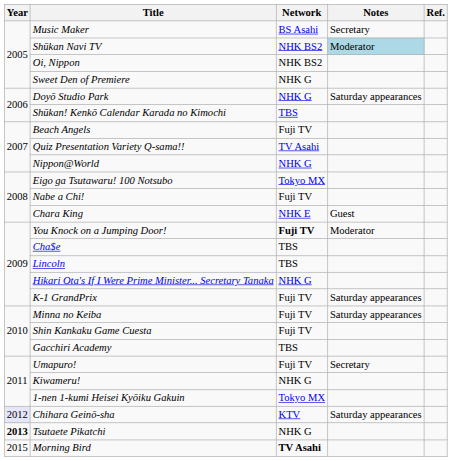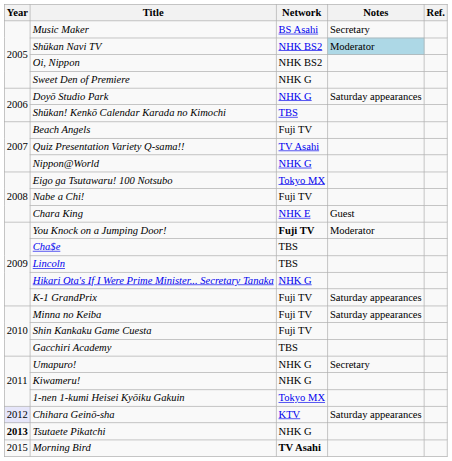Umapuro! | Network: Fuji TV -> NHK G
